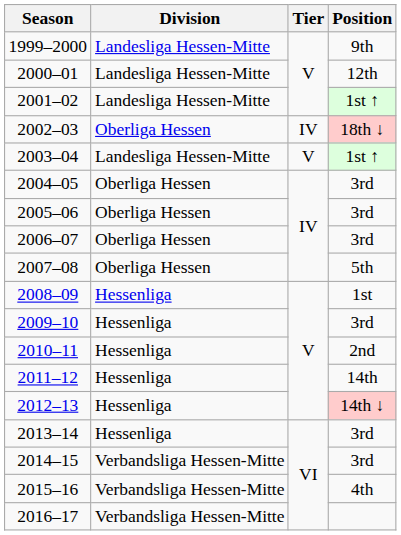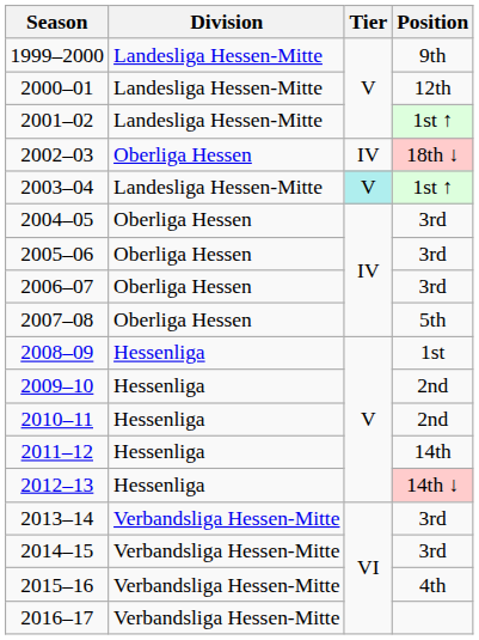2003–04 | Tier: no background -> paleturquoise background
2009–10 | Position: 3rd -> 2nd
2013–14 | Division: Hessenliga -> Verbandsliga Hessen-Mitte
